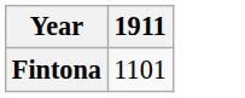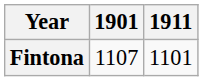+ column: 1901 | 1107
